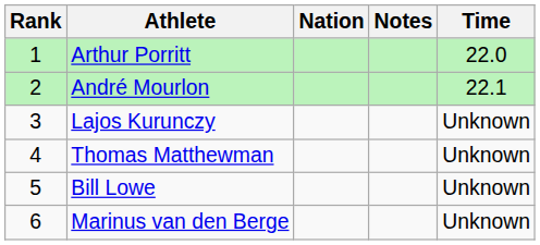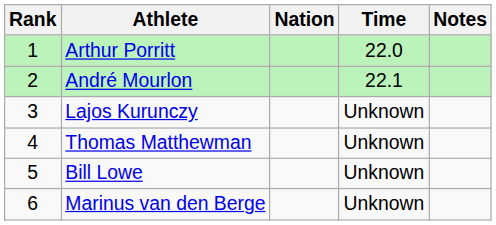columns swapped: Time <-> Notes
